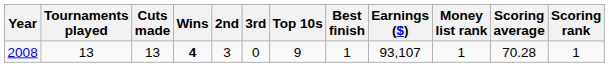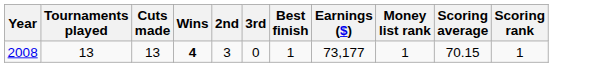- column: Top 10s | 9
2008 | Earnings ($): 93,107 -> 73,177
2008 | Scoring average: 70.28 -> 70.15
